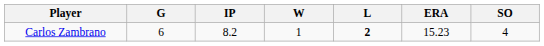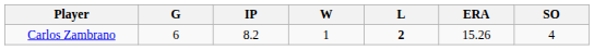Carlos Zambrano | ERA: 15.23 -> 15.26
